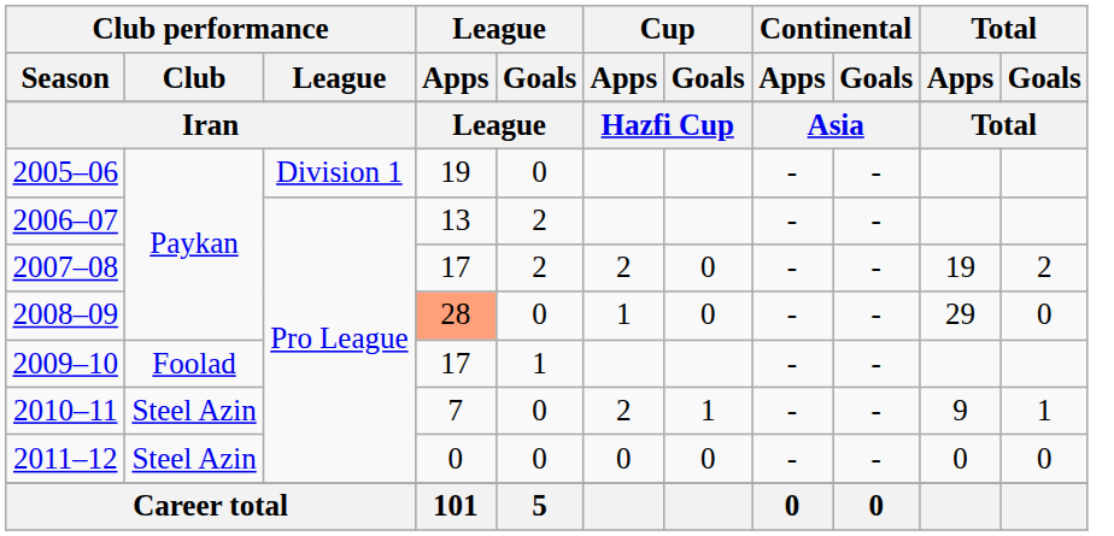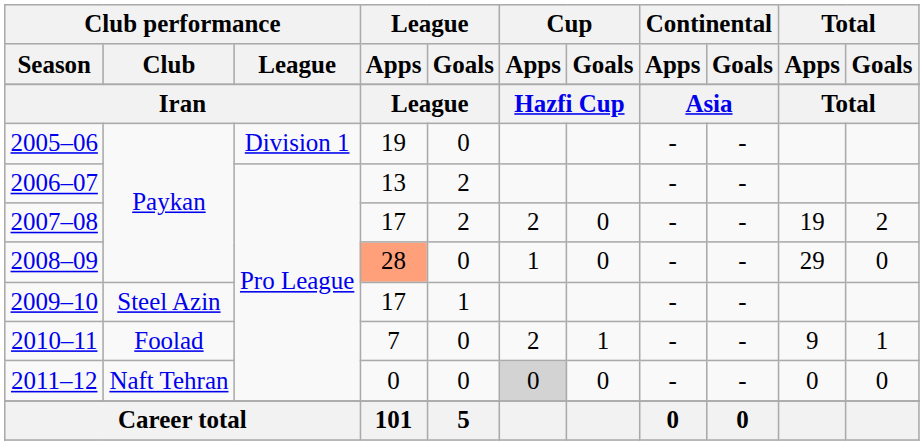2009–10 | Club performance / Club: Foolad -> Steel Azin
2010–11 | Club performance / Club: Steel Azin -> Foolad
2011–12 | Club performance / Club: Steel Azin -> Naft Tehran
2011–12 | Cup / Apps: no background -> lightgrey background
